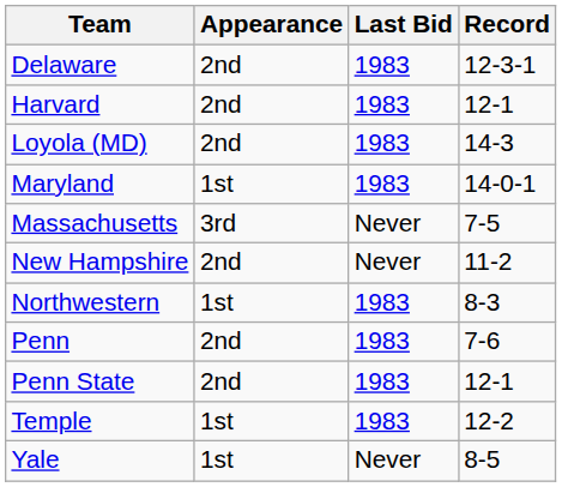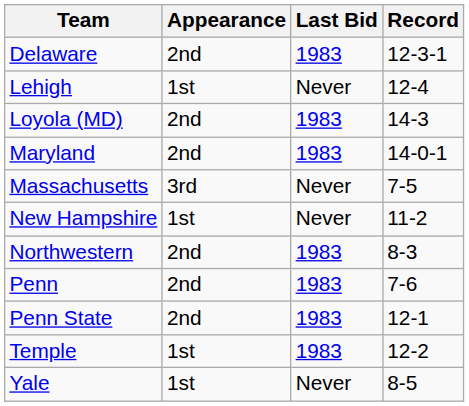- row: Harvard | 2nd | 1983 | 12-1
+ row: Lehigh | 1st | Never | 12-4
Maryland | Appearance: 1st -> 2nd
New Hampshire | Appearance: 2nd -> 1st
Northwestern | Appearance: 1st -> 2nd
